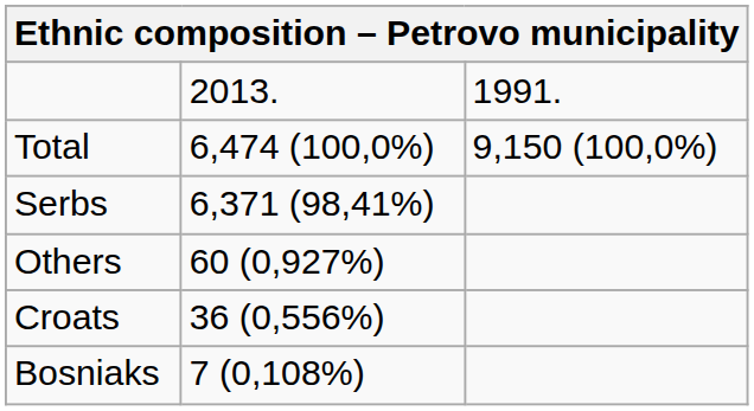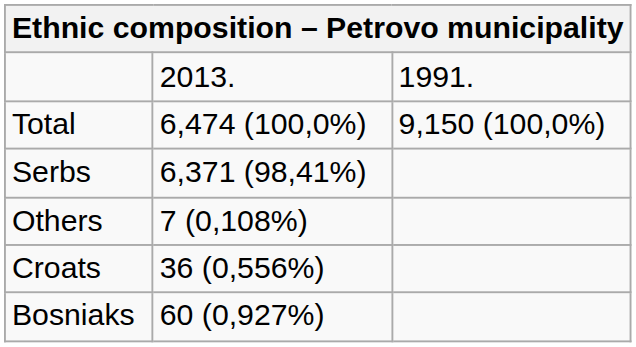Others | column 2: 60 (0,927%) -> 7 (0,108%)
Bosniaks | column 2: 7 (0,108%) -> 60 (0,927%)
